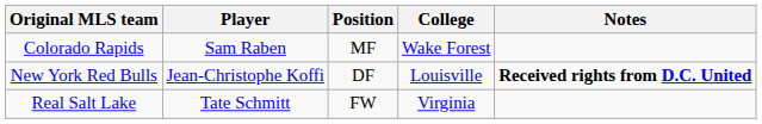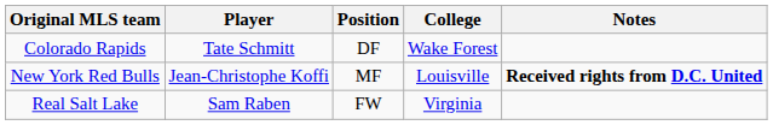Colorado Rapids | Player: Sam Raben -> Tate Schmitt
Colorado Rapids | Position: MF -> DF
New York Red Bulls | Position: DF -> MF
Real Salt Lake | Player: Tate Schmitt -> Sam Raben
